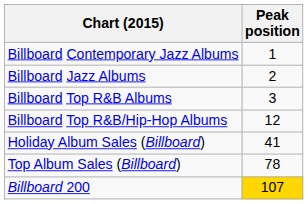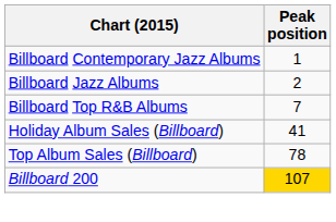Billboard Top R&B Albums | Peak position: 3 -> 7
- row: Billboard Top R&B/Hip-Hop Albums | 12
